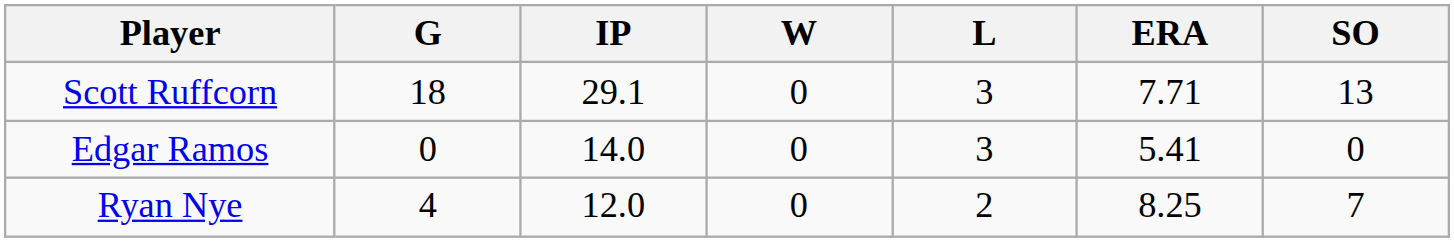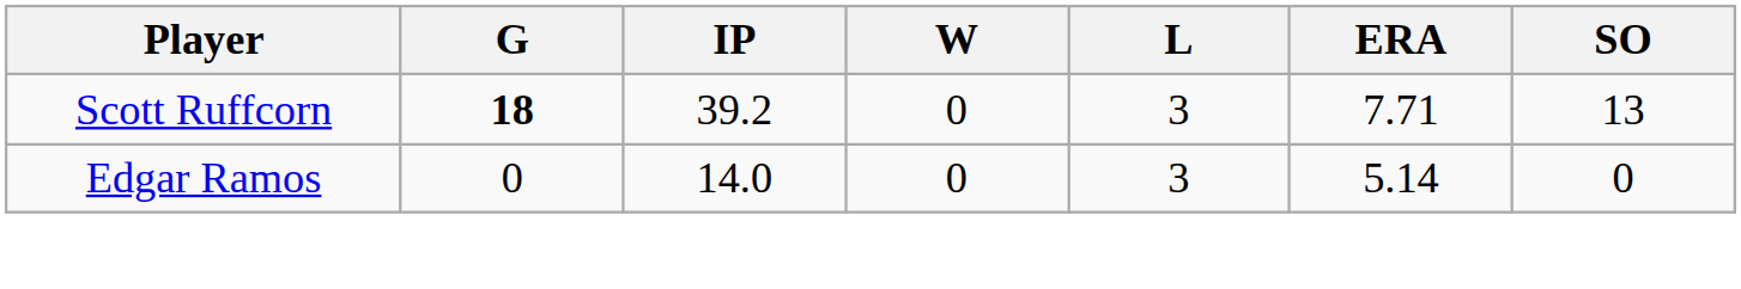Scott Ruffcorn | G: normal -> bold
Scott Ruffcorn | IP: 29.1 -> 39.2
Edgar Ramos | ERA: 5.41 -> 5.14
- row: Ryan Nye | 4 | 12.0 | 0 | 2 | 8.25 | 7
